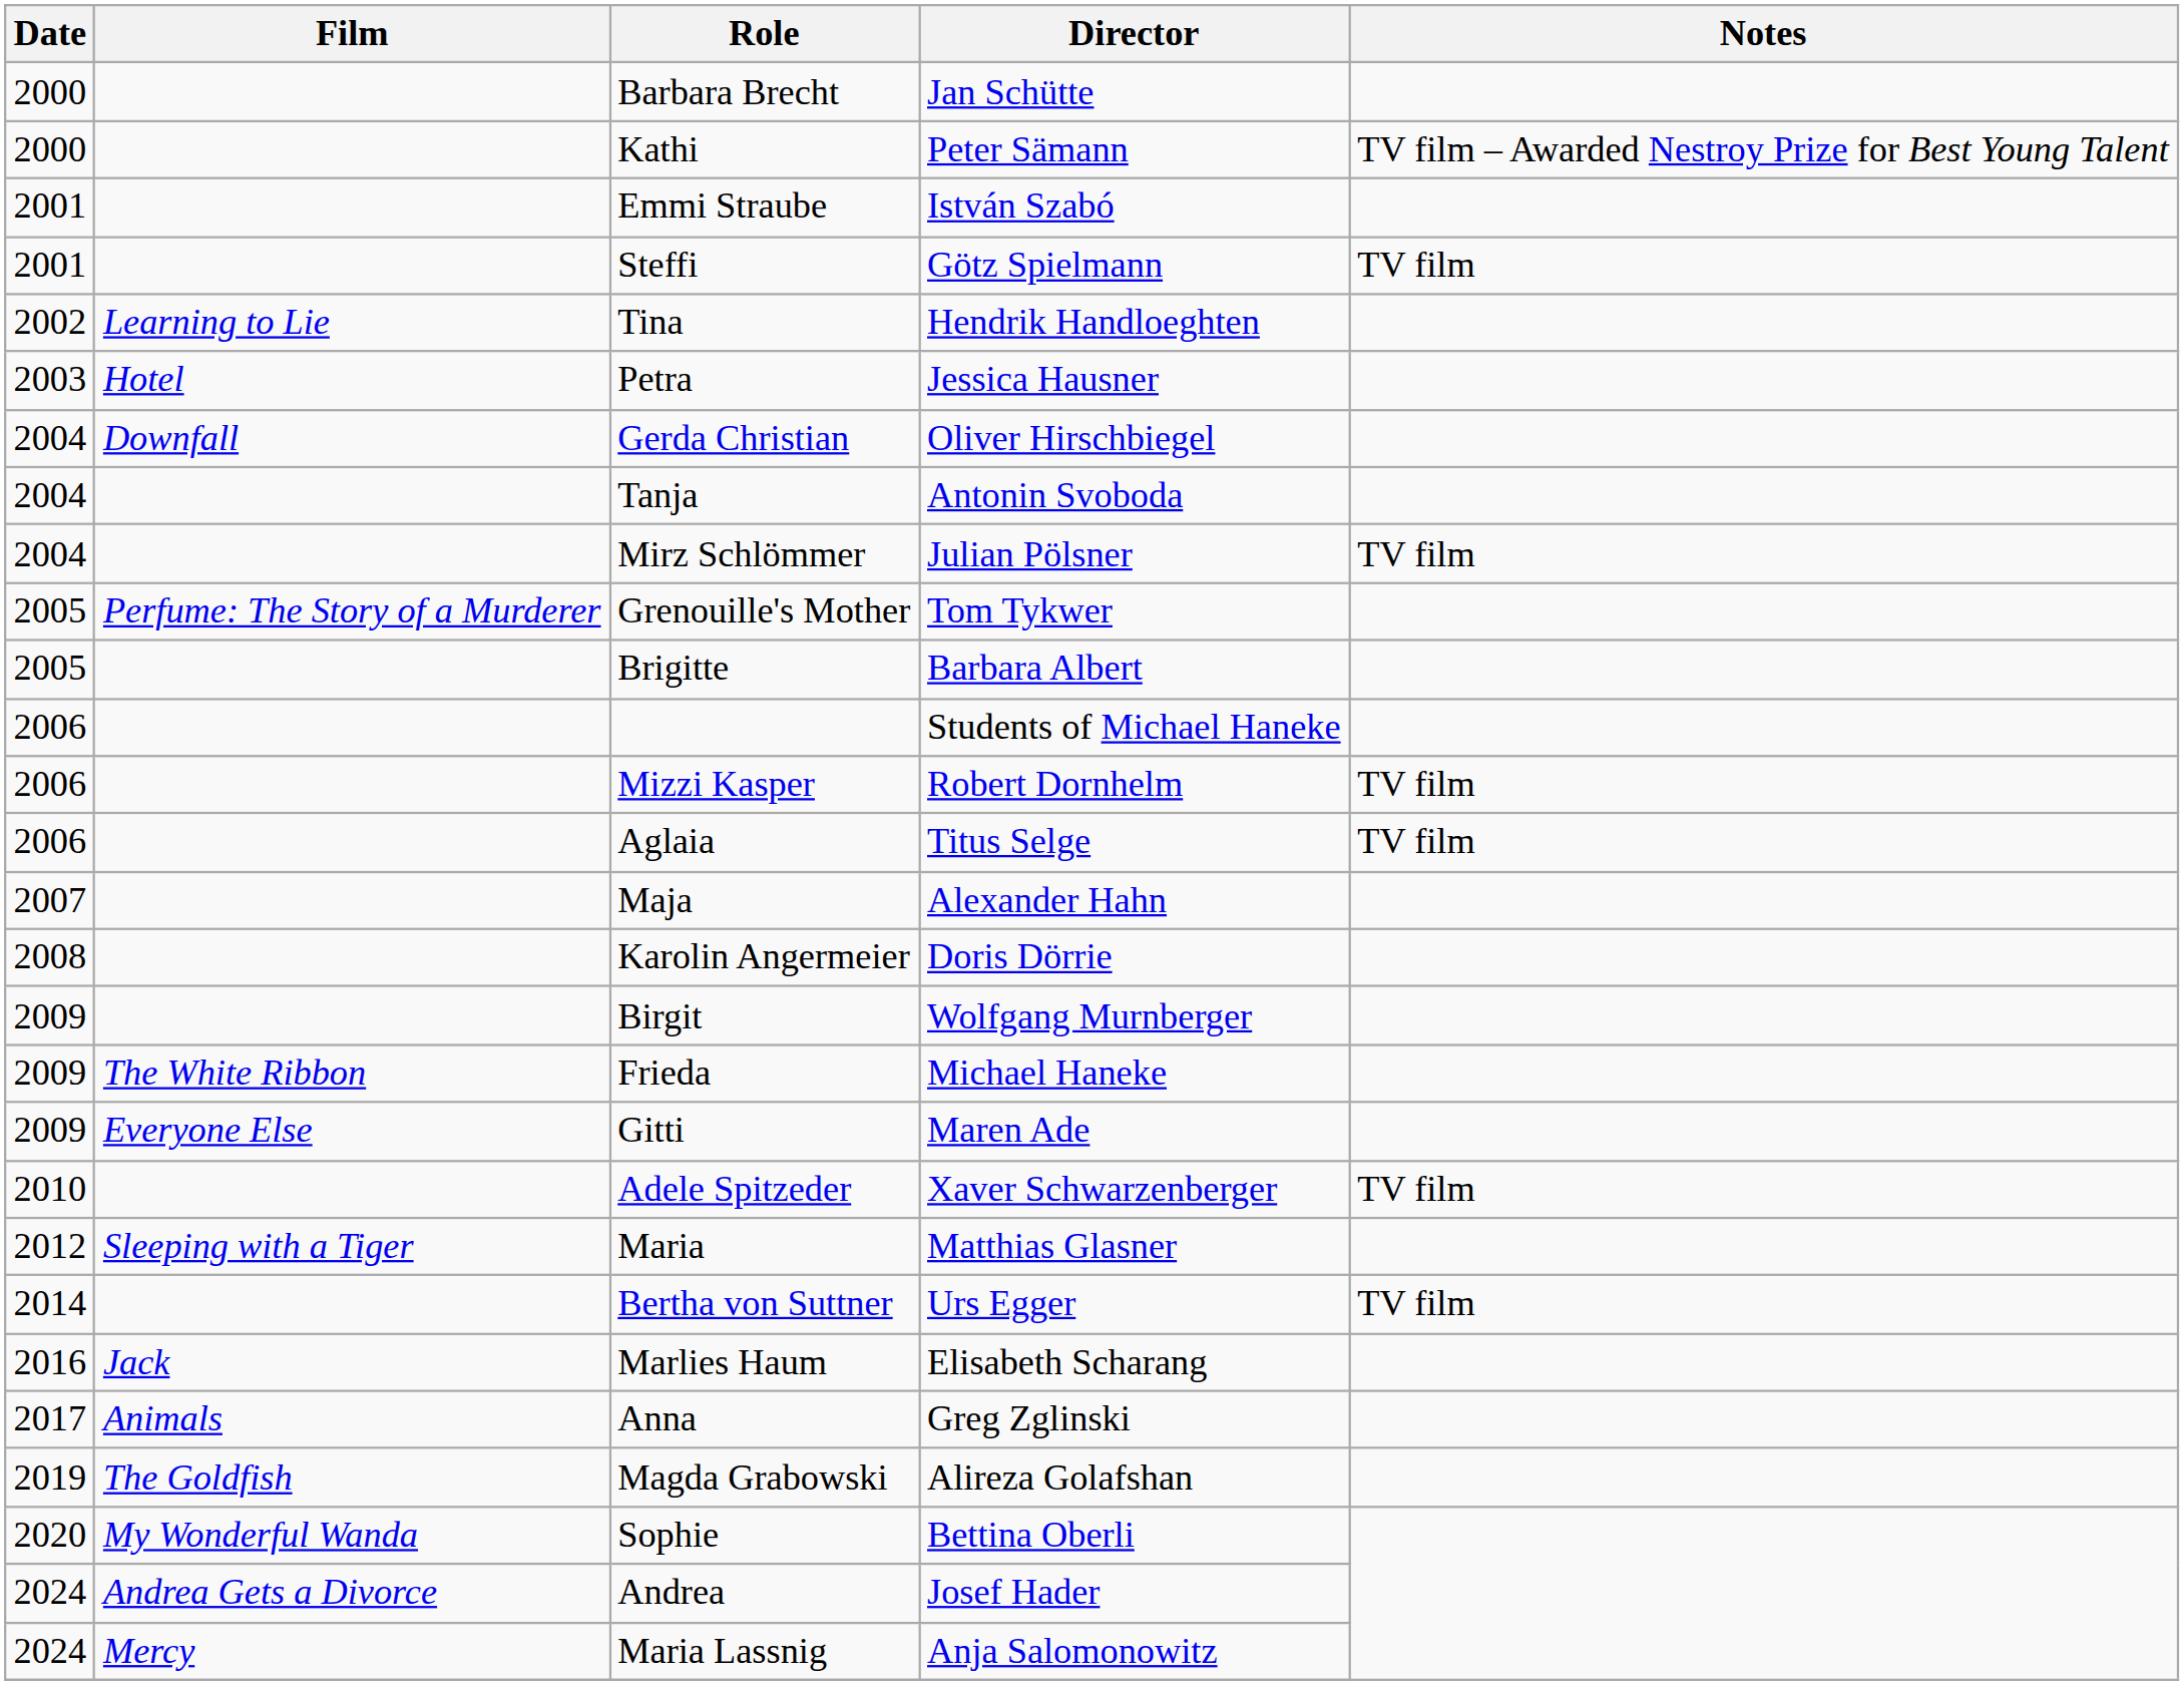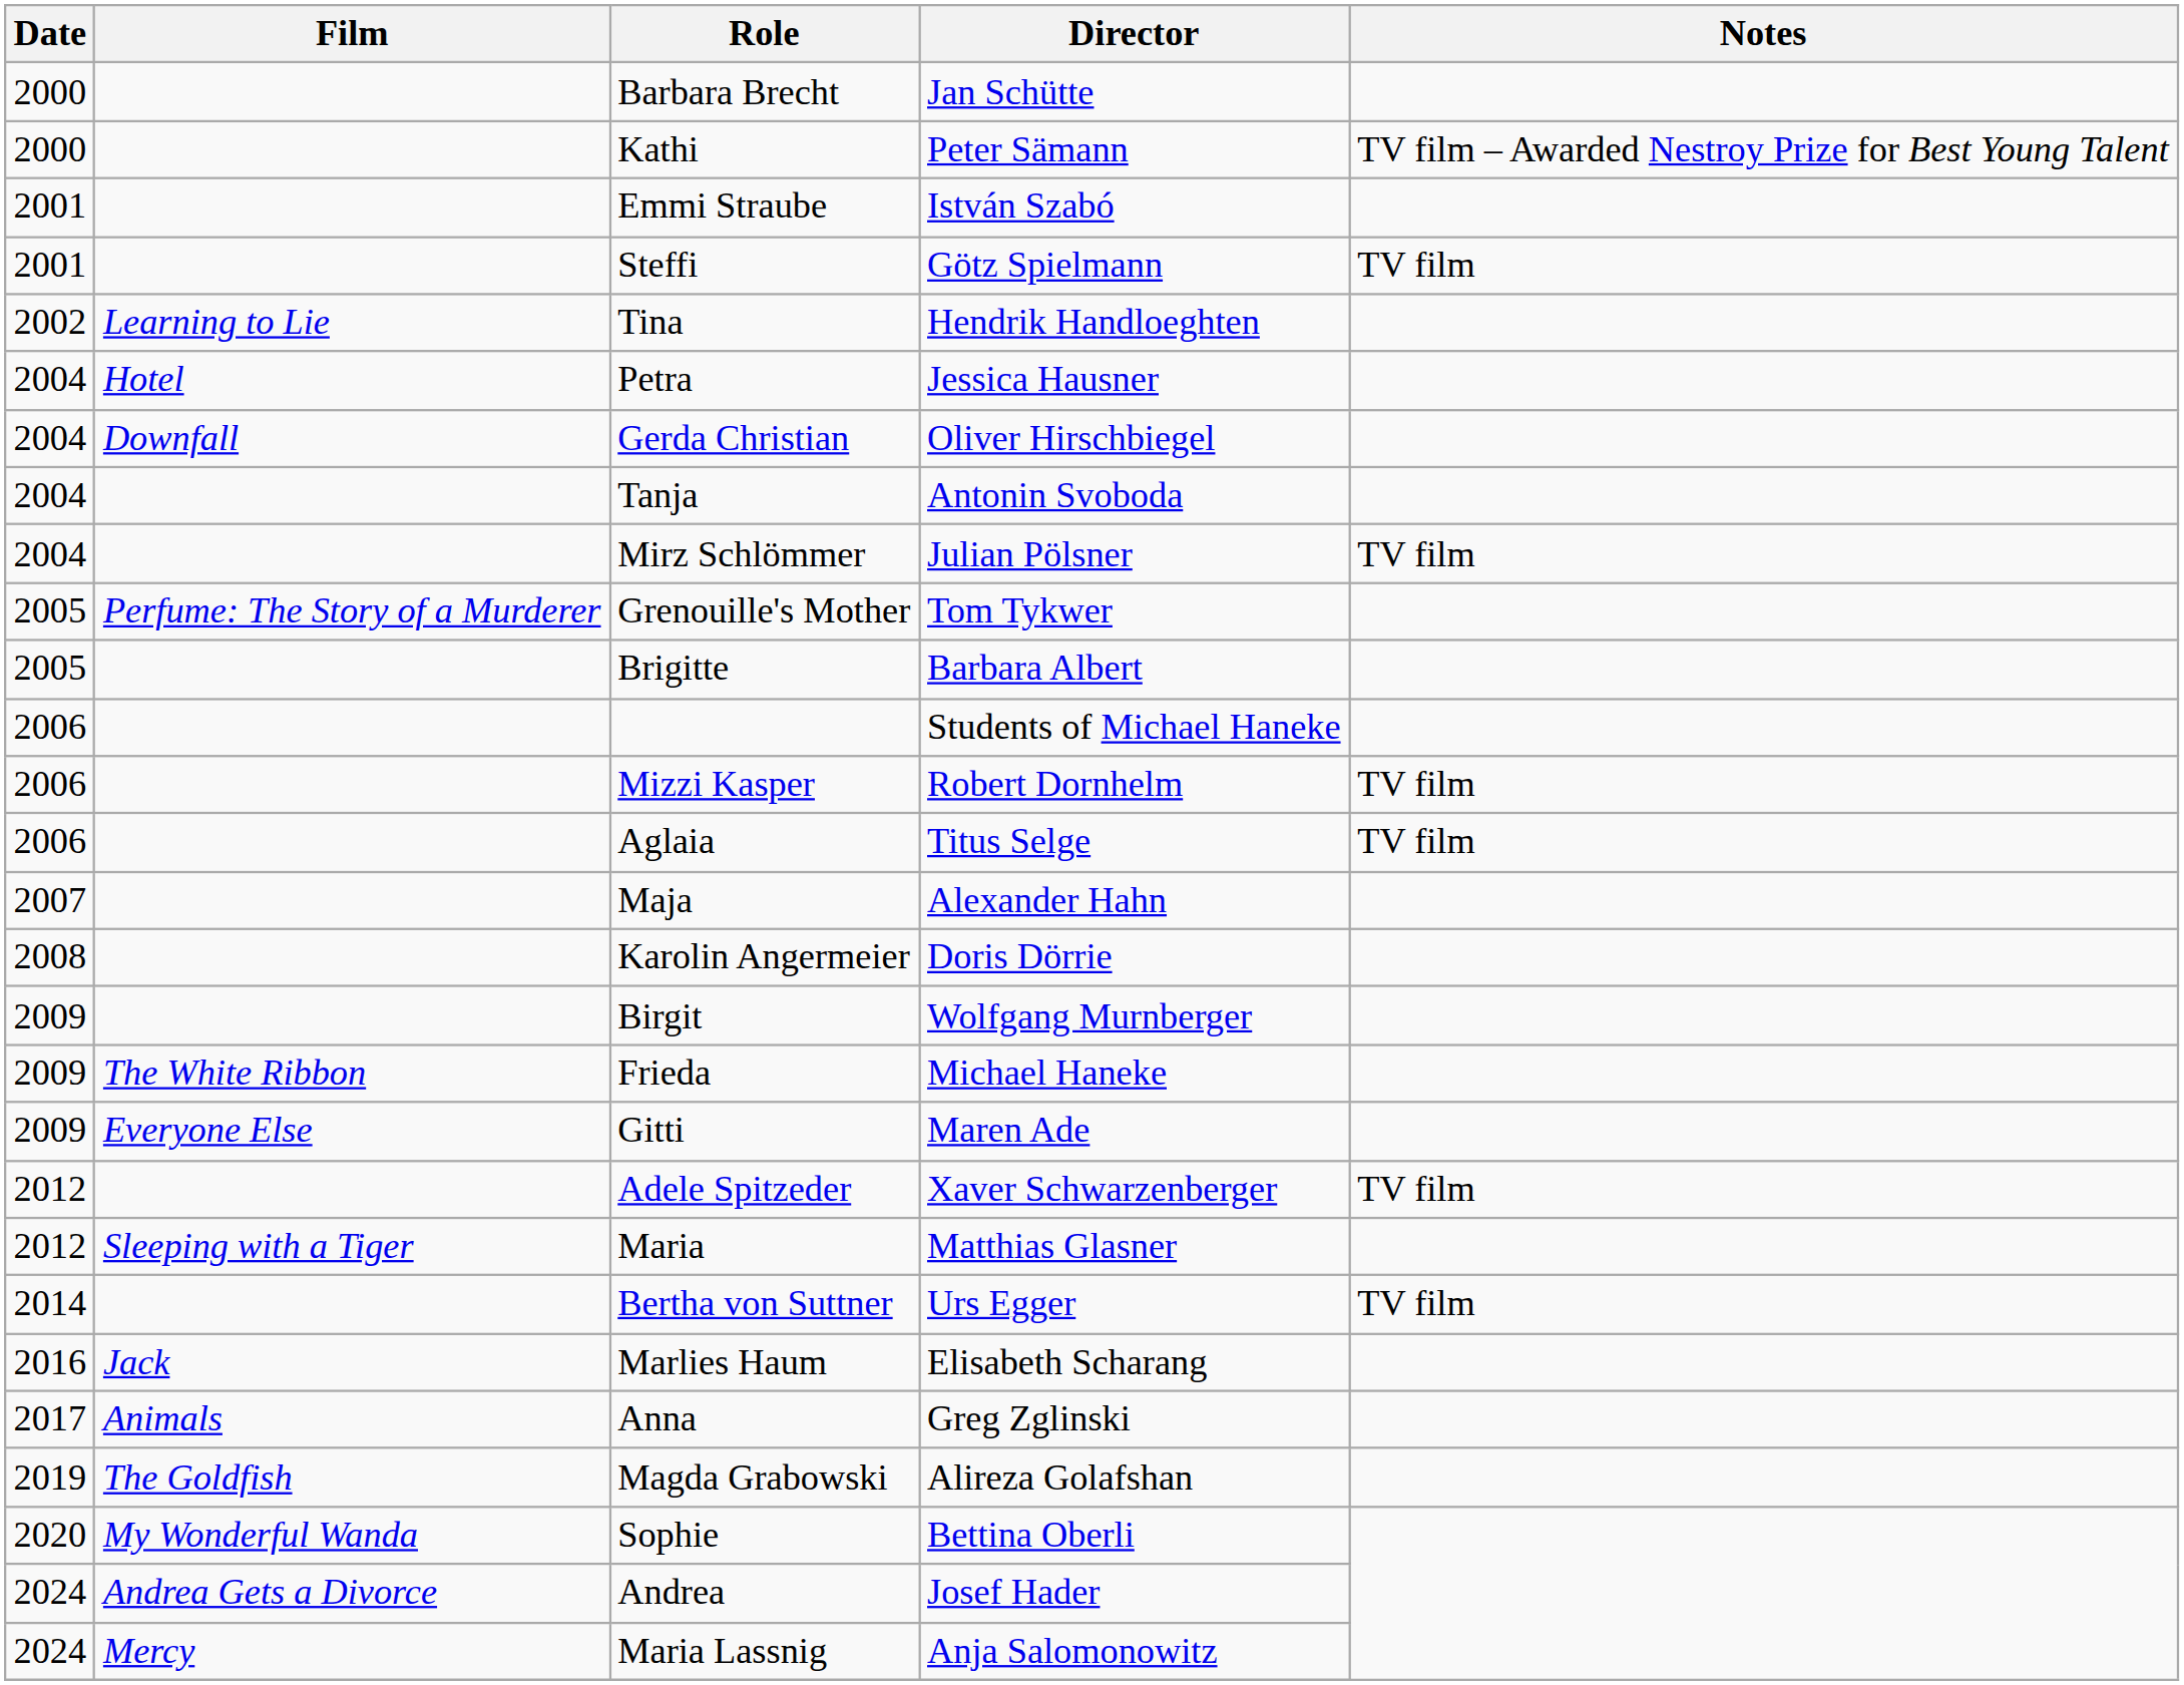Petra | Date: 2003 -> 2004
Adele Spitzeder | Date: 2010 -> 2012
